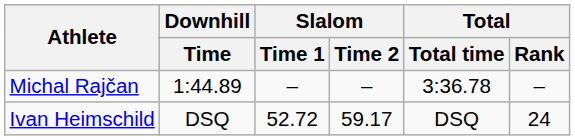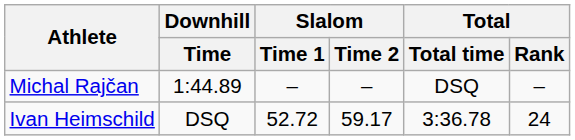Michal Rajčan | Total / Total time: 3:36.78 -> DSQ
Ivan Heimschild | Total / Total time: DSQ -> 3:36.78
